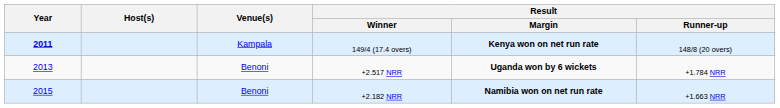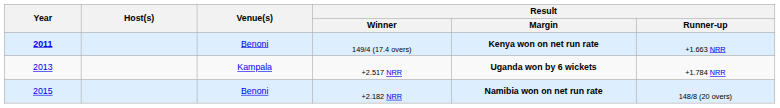149/4 (17.4 overs) | Venue(s): Kampala -> Benoni
149/4 (17.4 overs) | Result / Runner-up: 148/8 (20 overs) -> +1.663 NRR
+2.517 NRR | Venue(s): Benoni -> Kampala
+2.182 NRR | Result / Runner-up: +1.663 NRR -> 148/8 (20 overs)
